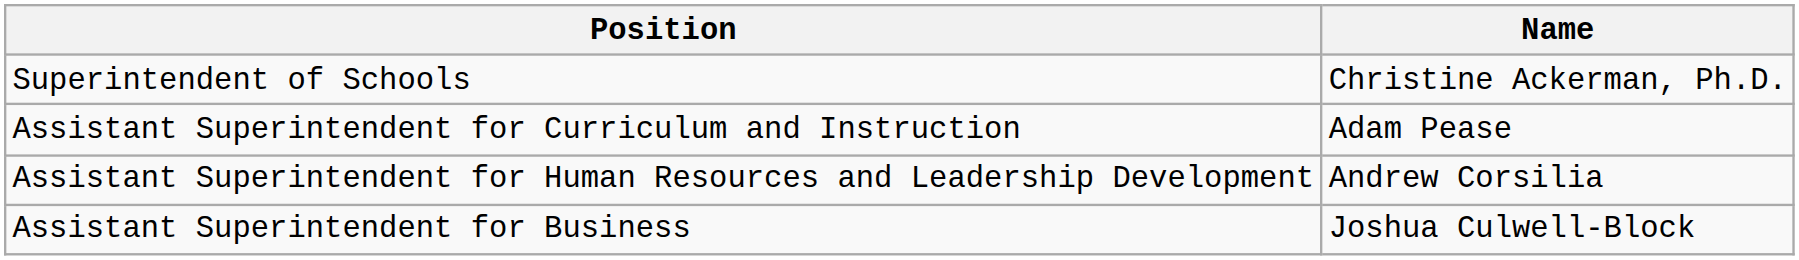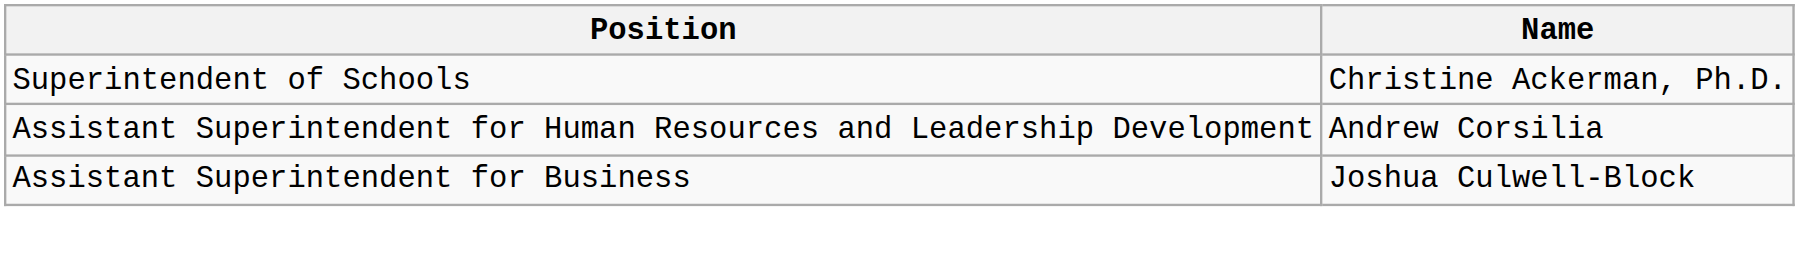- row: Assistant Superintendent for Curriculum and Instruction | Adam Pease
